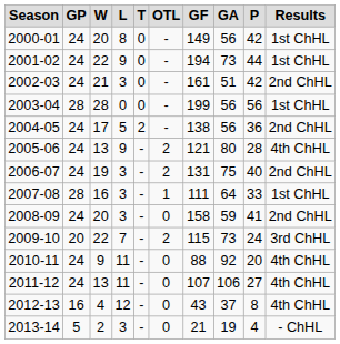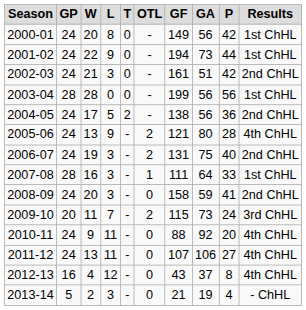2009-10 | W: 22 -> 11
